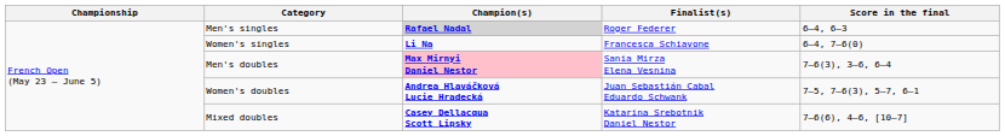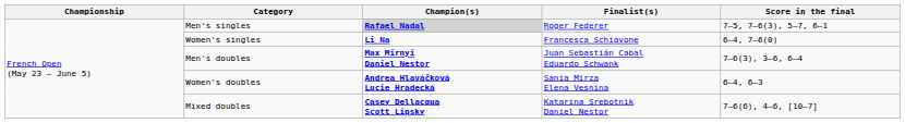Men's singles | Score in the final: 6–4, 6–3 -> 7–5, 7–6(3), 5–7, 6–1
Men's doubles | Champion(s): pink background -> no background
Men's doubles | Finalist(s): Sania Mirza Elena Vesnina -> Juan Sebastián Cabal Eduardo Schwank
Women's doubles | Finalist(s): Juan Sebastián Cabal Eduardo Schwank -> Sania Mirza Elena Vesnina
Women's doubles | Score in the final: 7–5, 7–6(3), 5–7, 6–1 -> 6–4, 6–3
